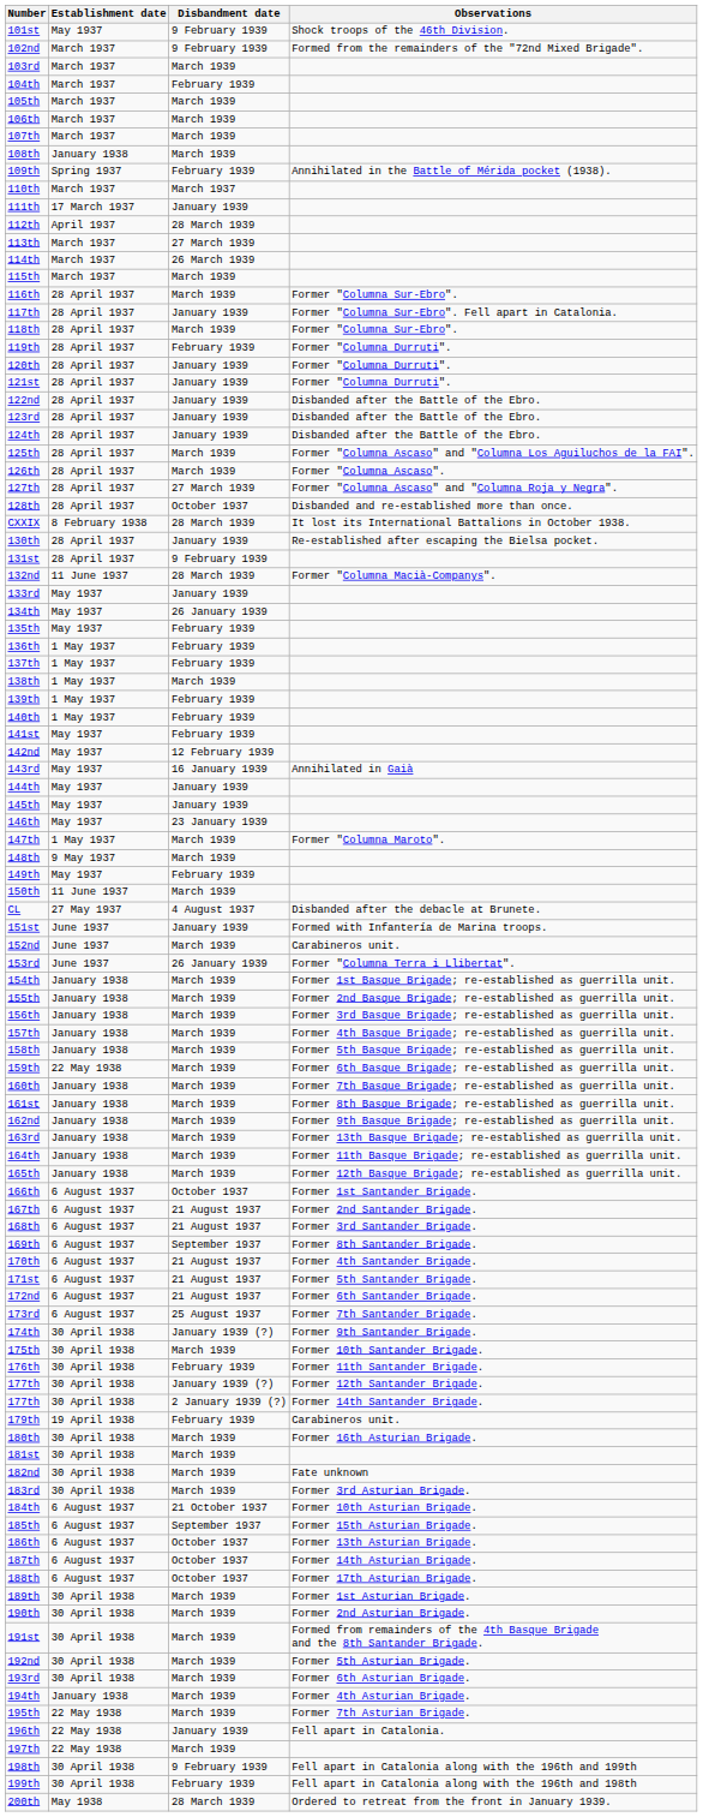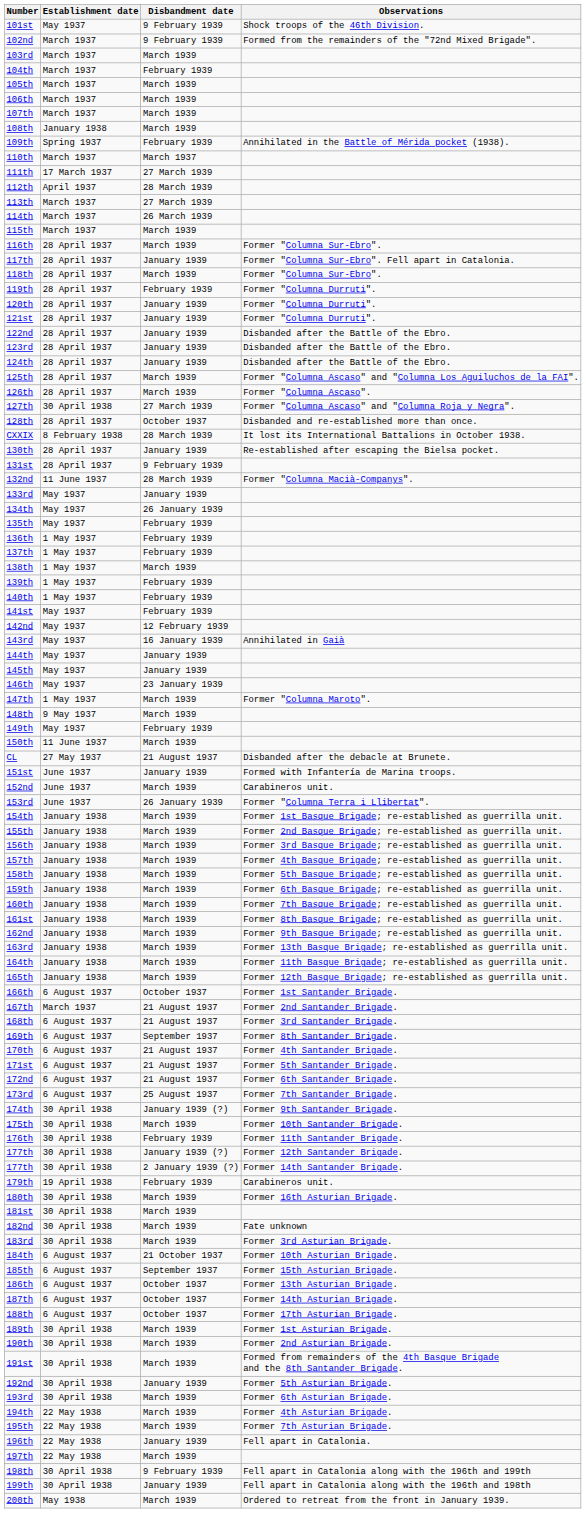111th | Disbandment date: January 1939 -> 27 March 1939
127th | Establishment date: 28 April 1937 -> 30 April 1938
CL | Disbandment date: 4 August 1937 -> 21 August 1937
159th | Establishment date: 22 May 1938 -> January 1938
167th | Establishment date: 6 August 1937 -> March 1937
192nd | Disbandment date: March 1939 -> January 1939
194th | Establishment date: January 1938 -> 22 May 1938
199th | Disbandment date: February 1939 -> January 1939
200th | Disbandment date: 28 March 1939 -> March 1939
